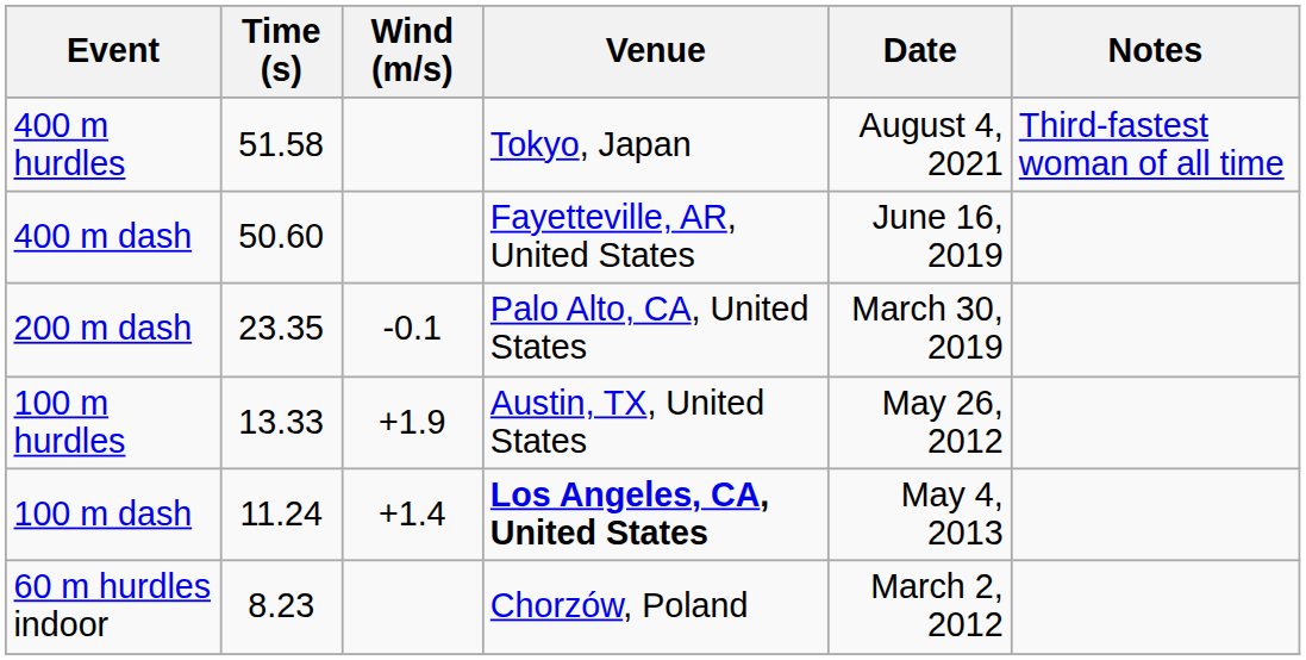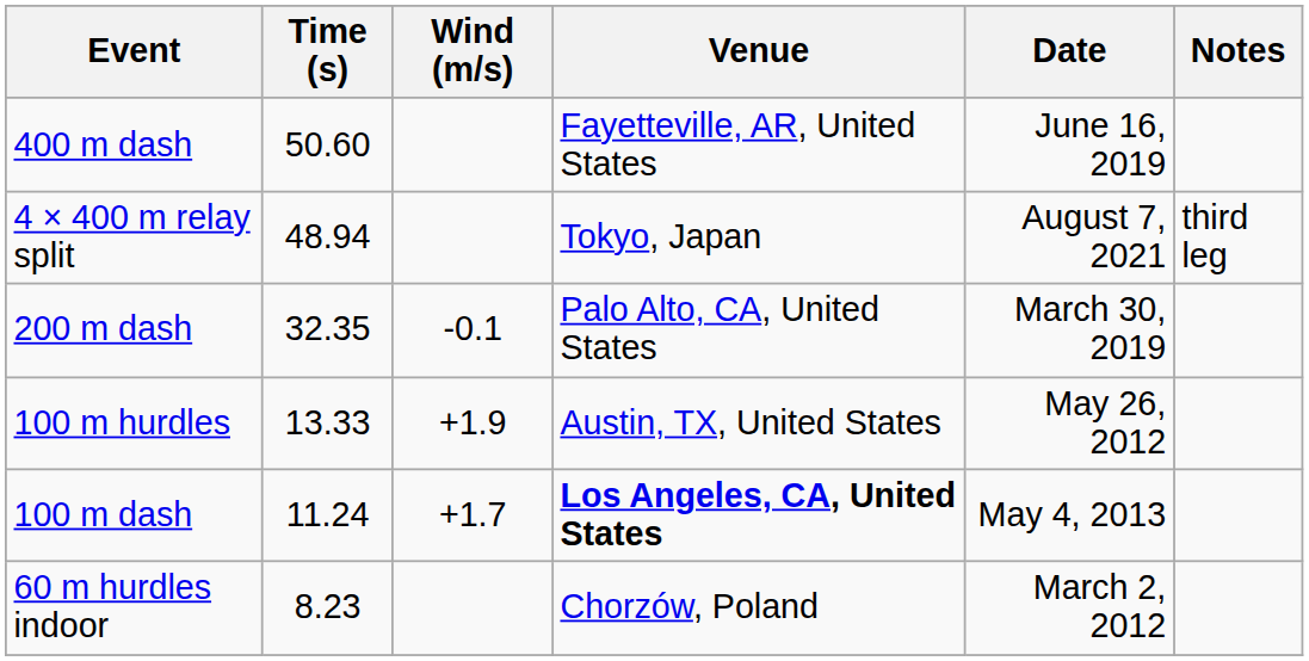- row: 400 m hurdles | 51.58 | Tokyo, Japan | August 4, 2021 | Third-fastest woman of all time
+ row: 4 × 400 m relay split | 48.94 | Tokyo, Japan | August 7, 2021 | third leg
200 m dash | Time (s): 23.35 -> 32.35
100 m dash | Wind (m/s): +1.4 -> +1.7
